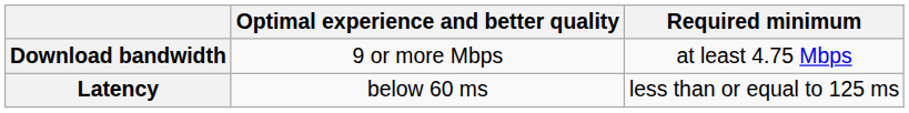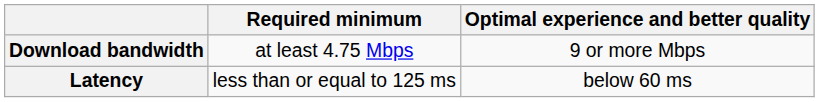columns swapped: Required minimum <-> Optimal experience and better quality
